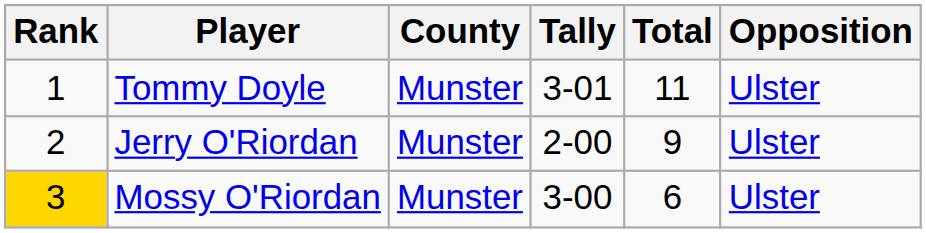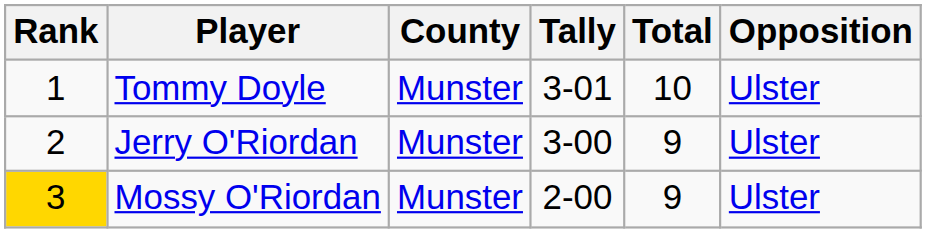Tommy Doyle | Total: 11 -> 10
Jerry O'Riordan | Tally: 2-00 -> 3-00
Mossy O'Riordan | Tally: 3-00 -> 2-00
Mossy O'Riordan | Total: 6 -> 9
